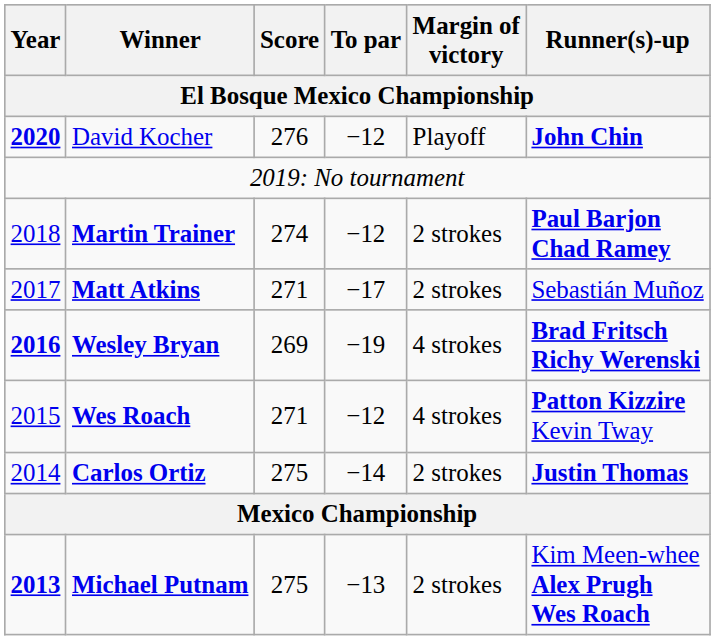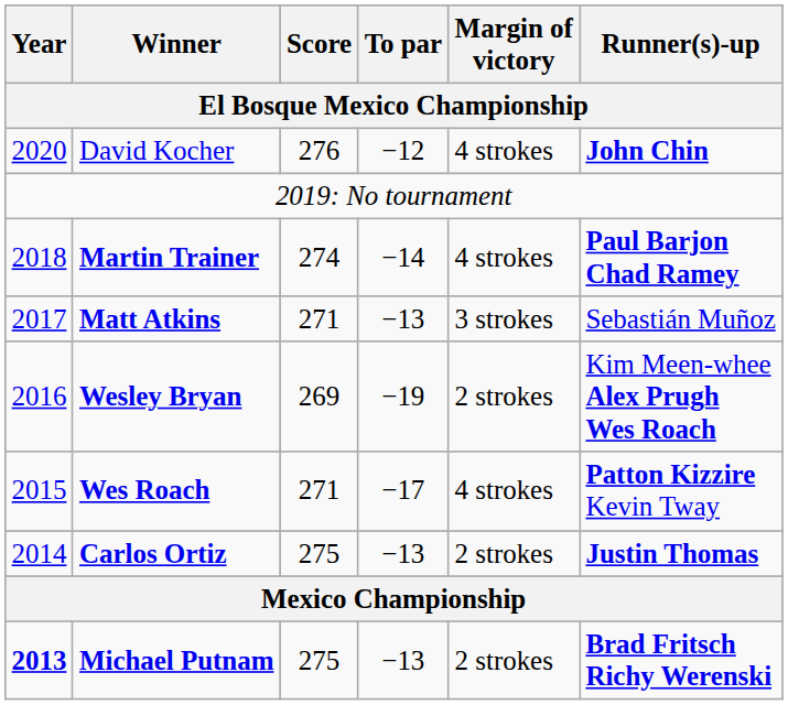David Kocher | Year: bold -> normal
David Kocher | Margin of victory: Playoff -> 4 strokes
Martin Trainer | To par: −12 -> −14
Martin Trainer | Margin of victory: 2 strokes -> 4 strokes
Matt Atkins | To par: −17 -> −13
Matt Atkins | Margin of victory: 2 strokes -> 3 strokes
Wesley Bryan | Year: bold -> normal
Wesley Bryan | Margin of victory: 4 strokes -> 2 strokes
Wesley Bryan | Runner(s)-up: Brad Fritsch Richy Werenski -> Kim Meen-whee Alex Prugh Wes Roach
Wes Roach | To par: −12 -> −17
Carlos Ortiz | To par: −14 -> −13
Michael Putnam | Runner(s)-up: Kim Meen-whee Alex Prugh Wes Roach -> Brad Fritsch Richy Werenski
